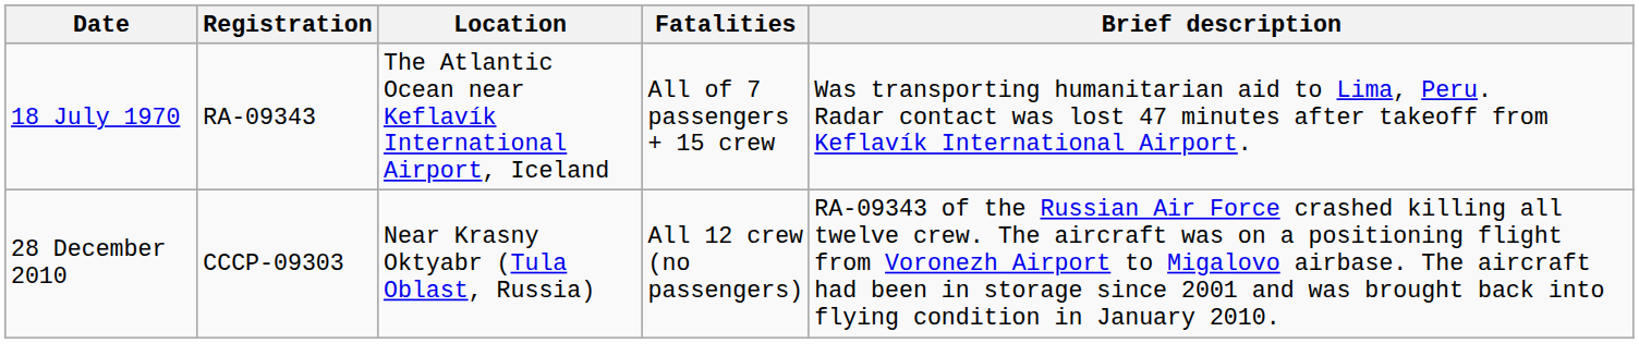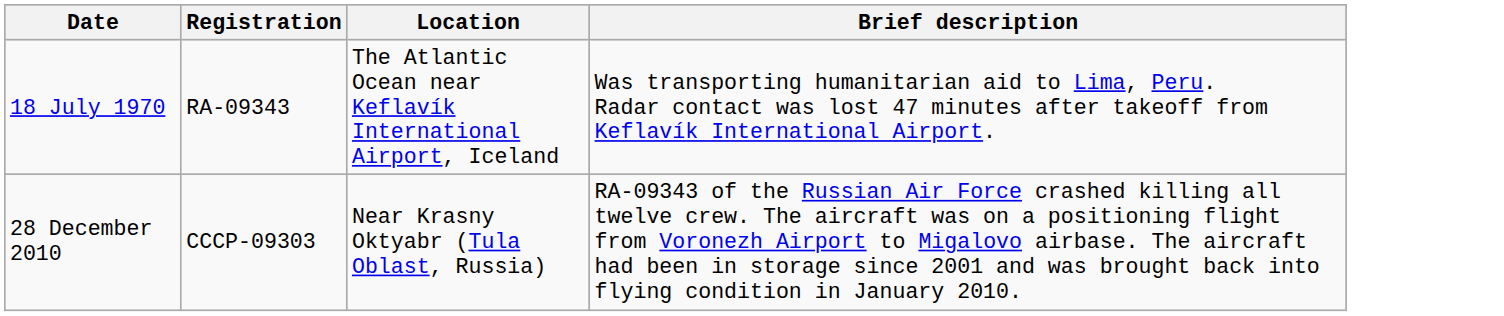- column: Fatalities | All of 7 passengers + 15 crew | All 12 crew (no passengers)
